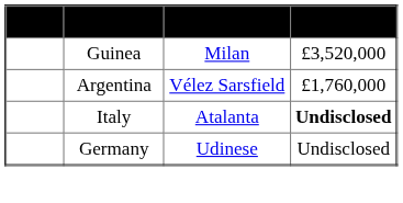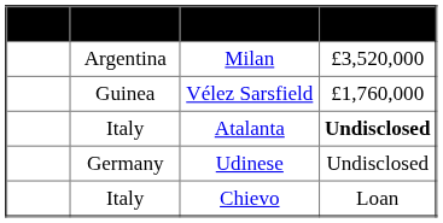Milan | Nationality: Guinea -> Argentina
Vélez Sarsfield | Nationality: Argentina -> Guinea
+ row: Italy | Chievo | Loan
